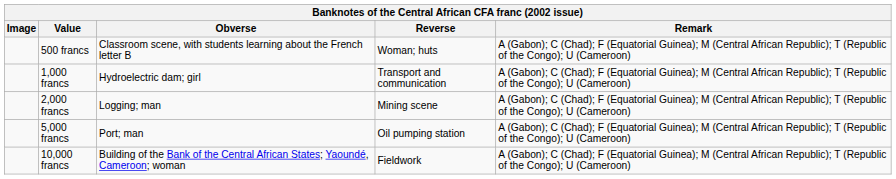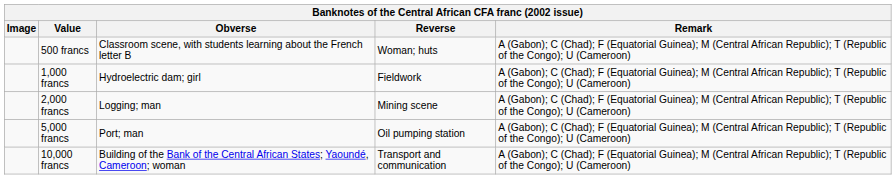1,000 francs | Reverse: Transport and communication -> Fieldwork
10,000 francs | Reverse: Fieldwork -> Transport and communication
